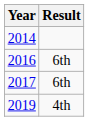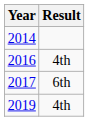2016 | Result: 6th -> 4th
